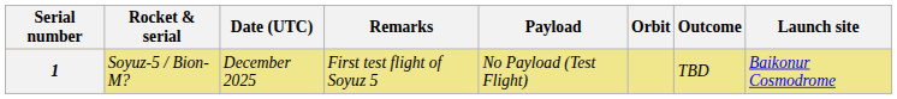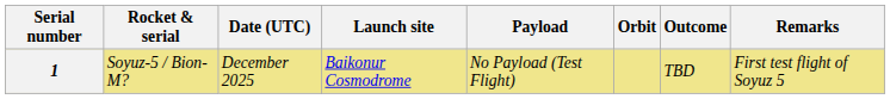columns swapped: Launch site <-> Remarks
